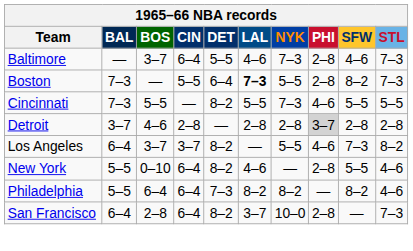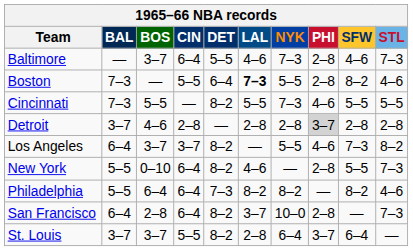Boston | STL: 7–3 -> 4–6
New York | STL: 4–6 -> 7–3
+ row: St. Louis | 3–7 | 3–7 | 5–5 | 8–2 | 2–8 | 6–4 | 3–7 | 6–4 | —
